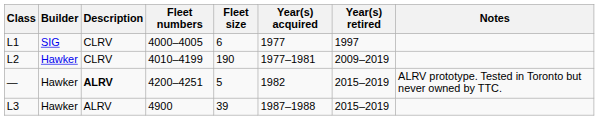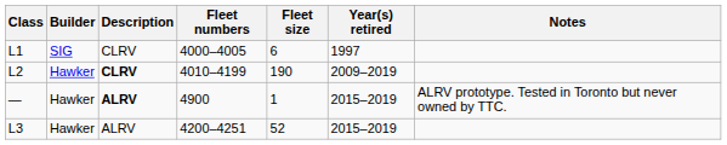- column: Year(s) acquired | 1977 | 1977–1981 | 1982 | 1987–1988
L2 | Description: normal -> bold
— | Fleet numbers: 4200–4251 -> 4900
— | Fleet size: 5 -> 1
L3 | Fleet numbers: 4900 -> 4200–4251
L3 | Fleet size: 39 -> 52
